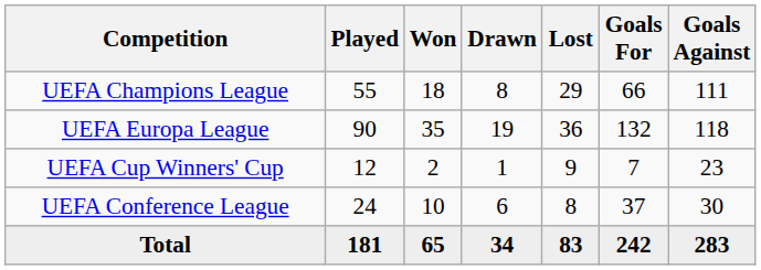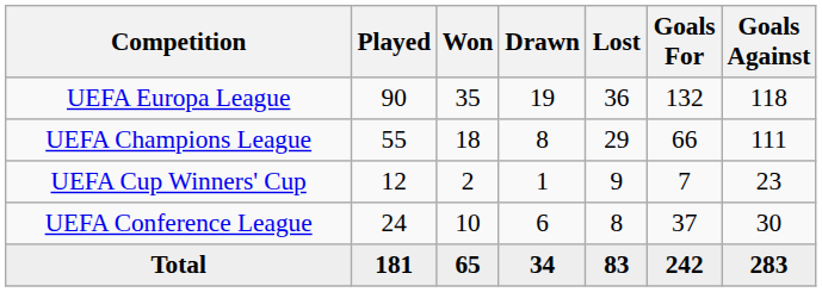rows swapped: UEFA Champions League <-> UEFA Europa League
